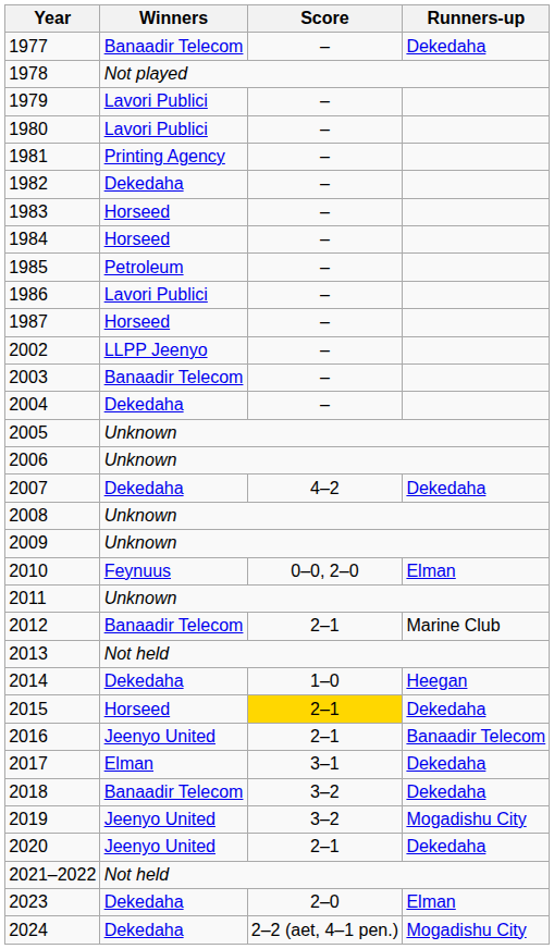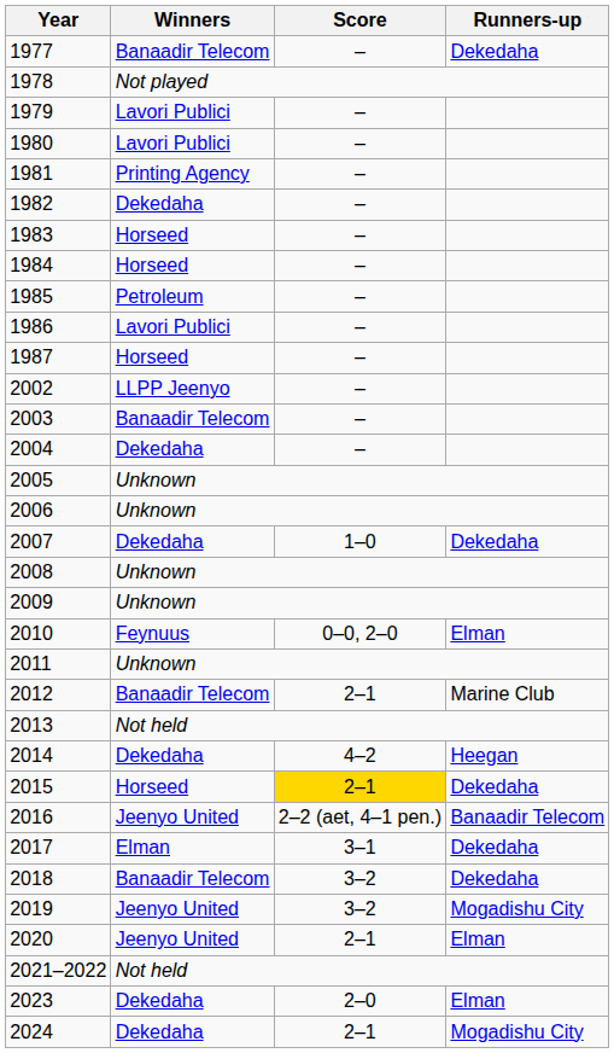2007 | Score: 4–2 -> 1–0
2014 | Score: 1–0 -> 4–2
2016 | Score: 2–1 -> 2–2 (aet, 4–1 pen.)
2020 | Runners-up: Dekedaha -> Elman
2024 | Score: 2–2 (aet, 4–1 pen.) -> 2–1
